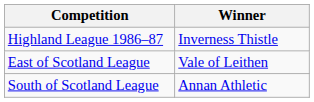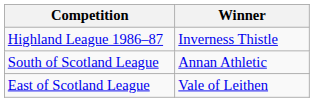rows swapped: East of Scotland League <-> South of Scotland League
